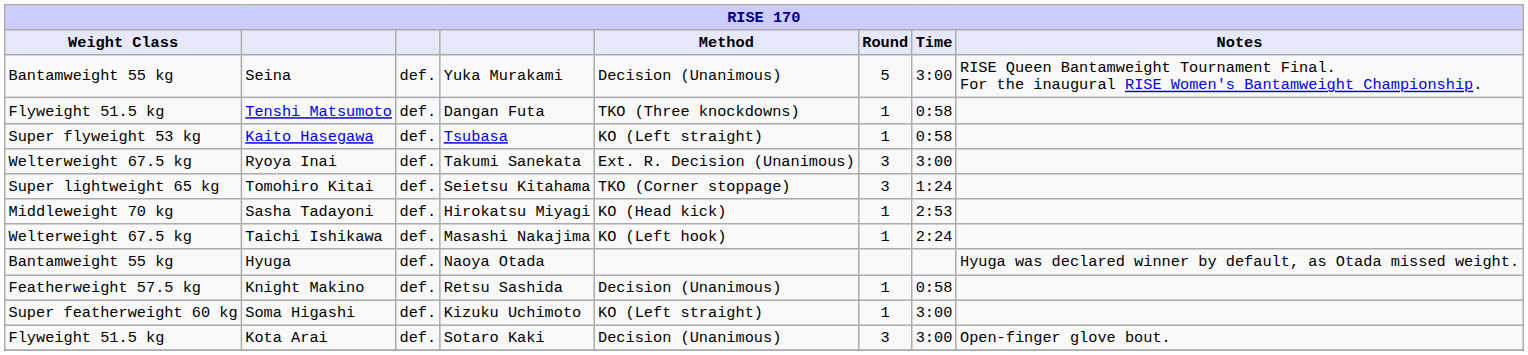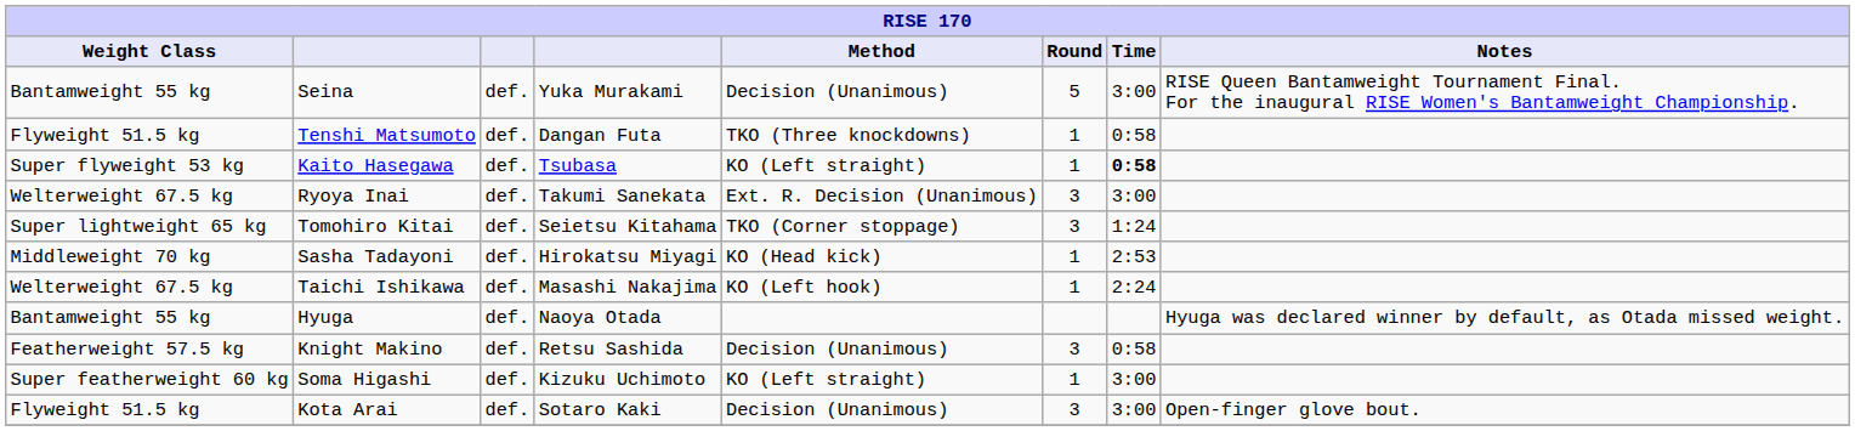Kaito Hasegawa | Time: normal -> bold
Knight Makino | Round: 1 -> 3
